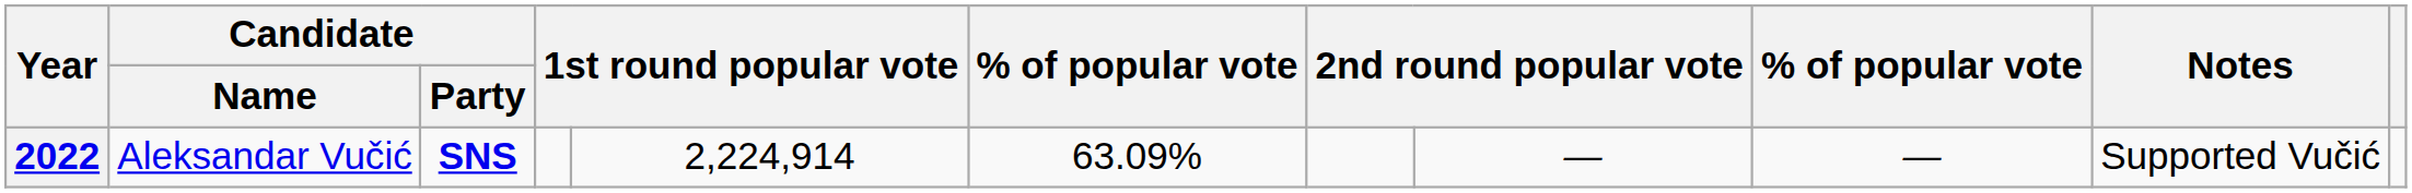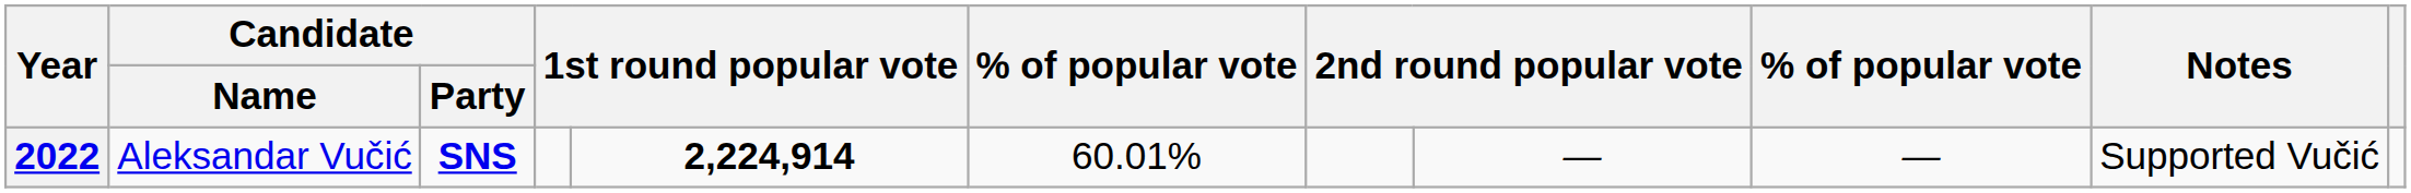2022 | column 5: normal -> bold
2022 | column 6: 63.09% -> 60.01%
